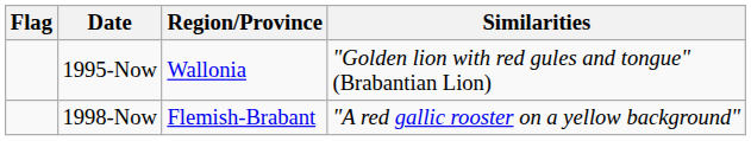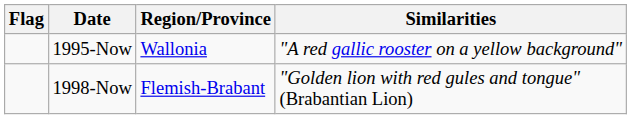1995-Now | Similarities: "Golden lion with red gules and tongue" (Brabantian Lion) -> "A red gallic rooster on a yellow background"
1998-Now | Similarities: "A red gallic rooster on a yellow background" -> "Golden lion with red gules and tongue" (Brabantian Lion)
